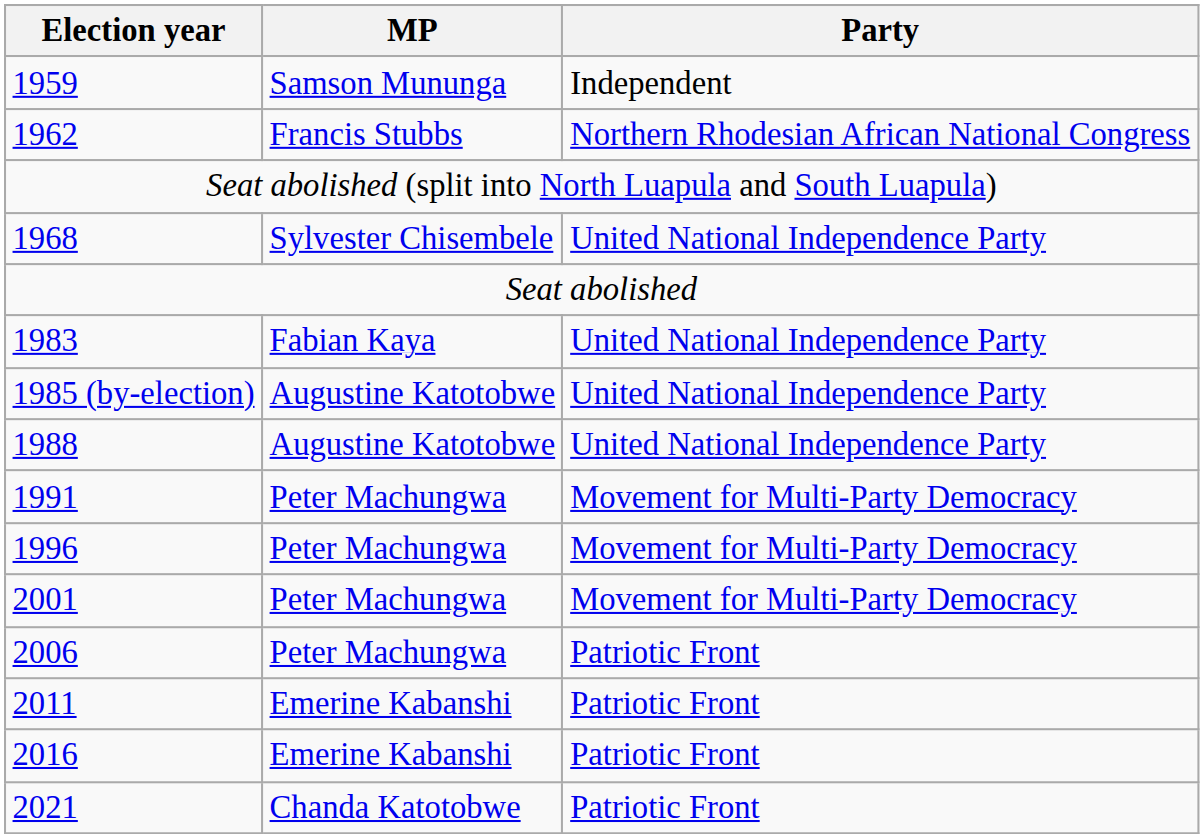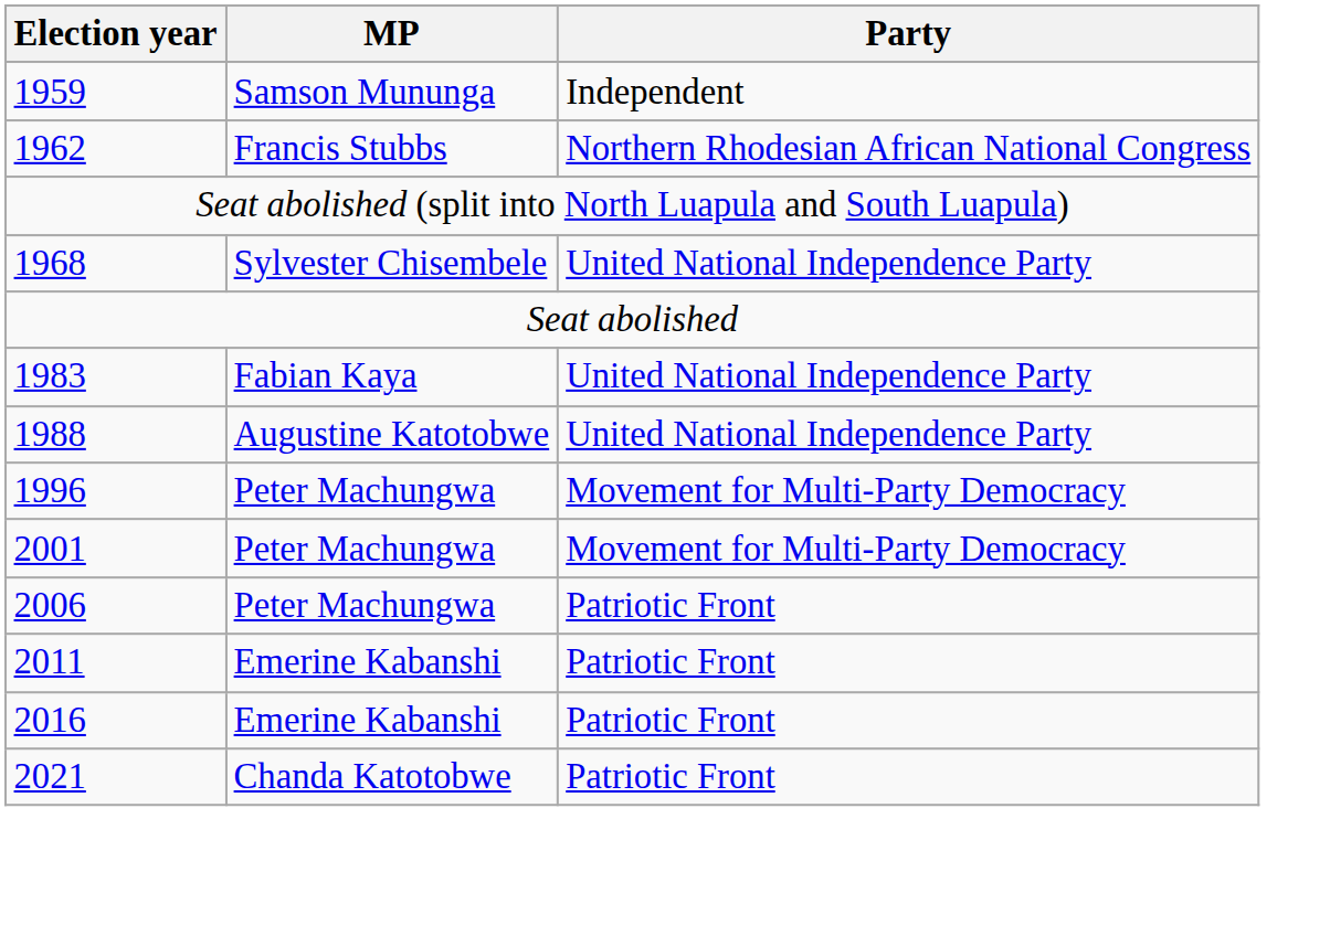- row: 1985 (by-election) | Augustine Katotobwe | United National Independence Party
- row: 1991 | Peter Machungwa | Movement for Multi-Party Democracy
